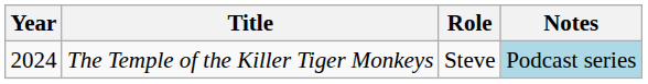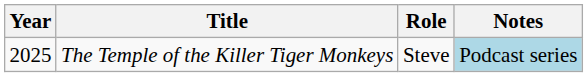The Temple of the Killer Tiger Monkeys | Year: 2024 -> 2025
